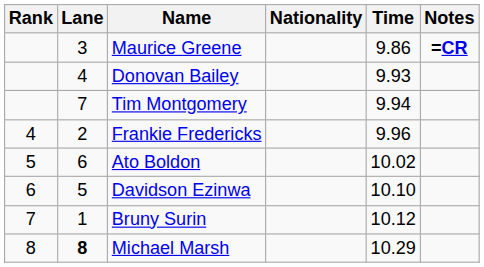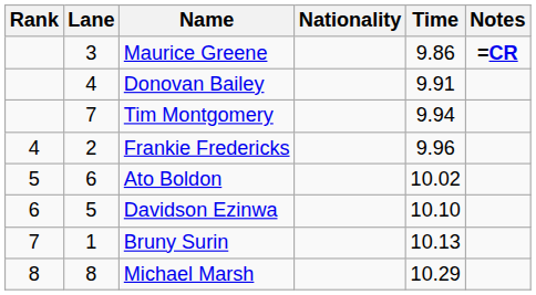Donovan Bailey | Time: 9.93 -> 9.91
Bruny Surin | Time: 10.12 -> 10.13
Michael Marsh | Lane: bold -> normal
